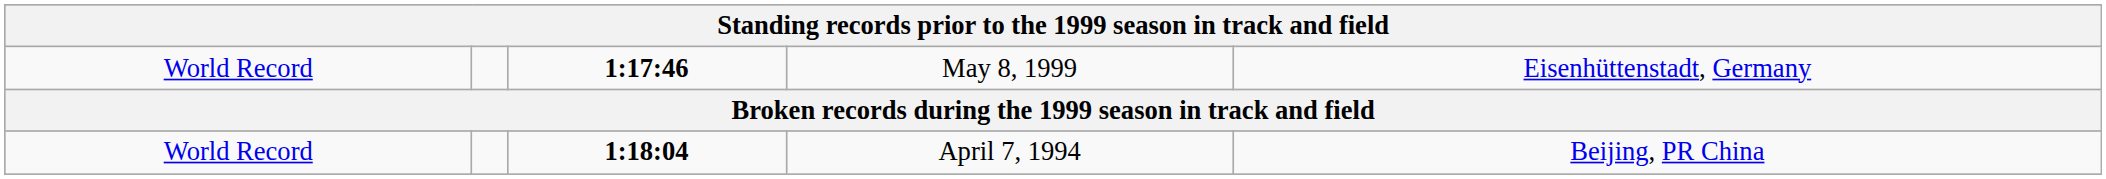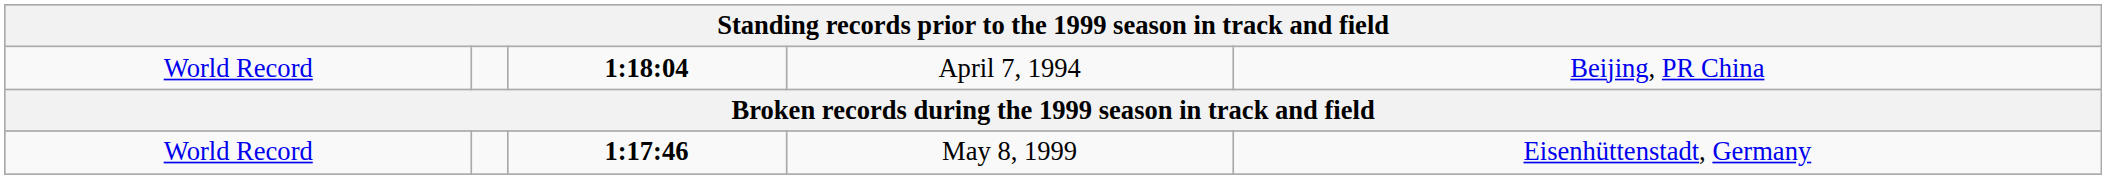rows swapped: April 7, 1994 <-> May 8, 1999
